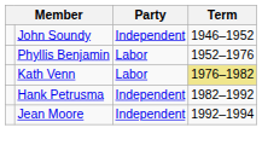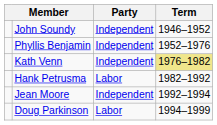Phyllis Benjamin | Party: Labor -> Independent
Kath Venn | Party: Labor -> Independent
Hank Petrusma | Party: Independent -> Labor
+ row: Doug Parkinson | Labor | 1994–1999
